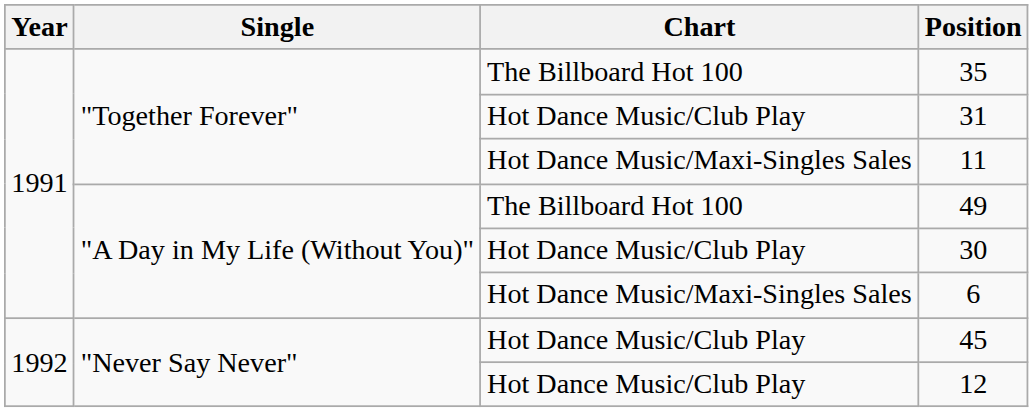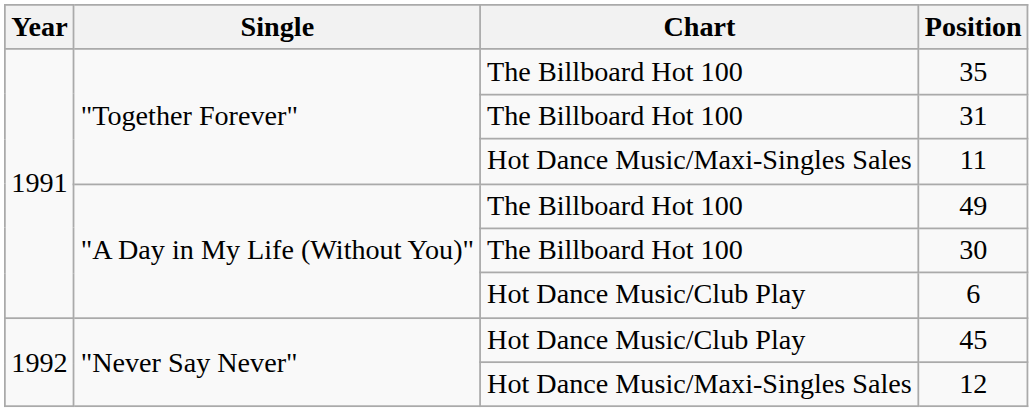31 | Chart: Hot Dance Music/Club Play -> The Billboard Hot 100
30 | Chart: Hot Dance Music/Club Play -> The Billboard Hot 100
6 | Chart: Hot Dance Music/Maxi-Singles Sales -> Hot Dance Music/Club Play
12 | Chart: Hot Dance Music/Club Play -> Hot Dance Music/Maxi-Singles Sales
